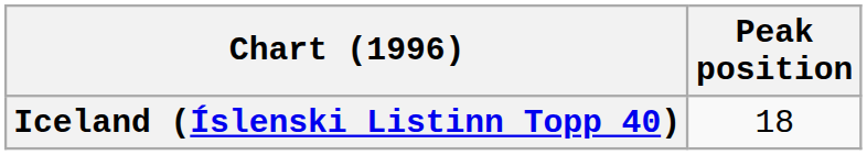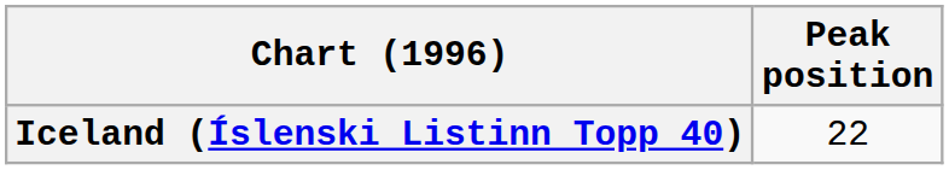Iceland (Íslenski Listinn Topp 40) | Peak position: 18 -> 22
